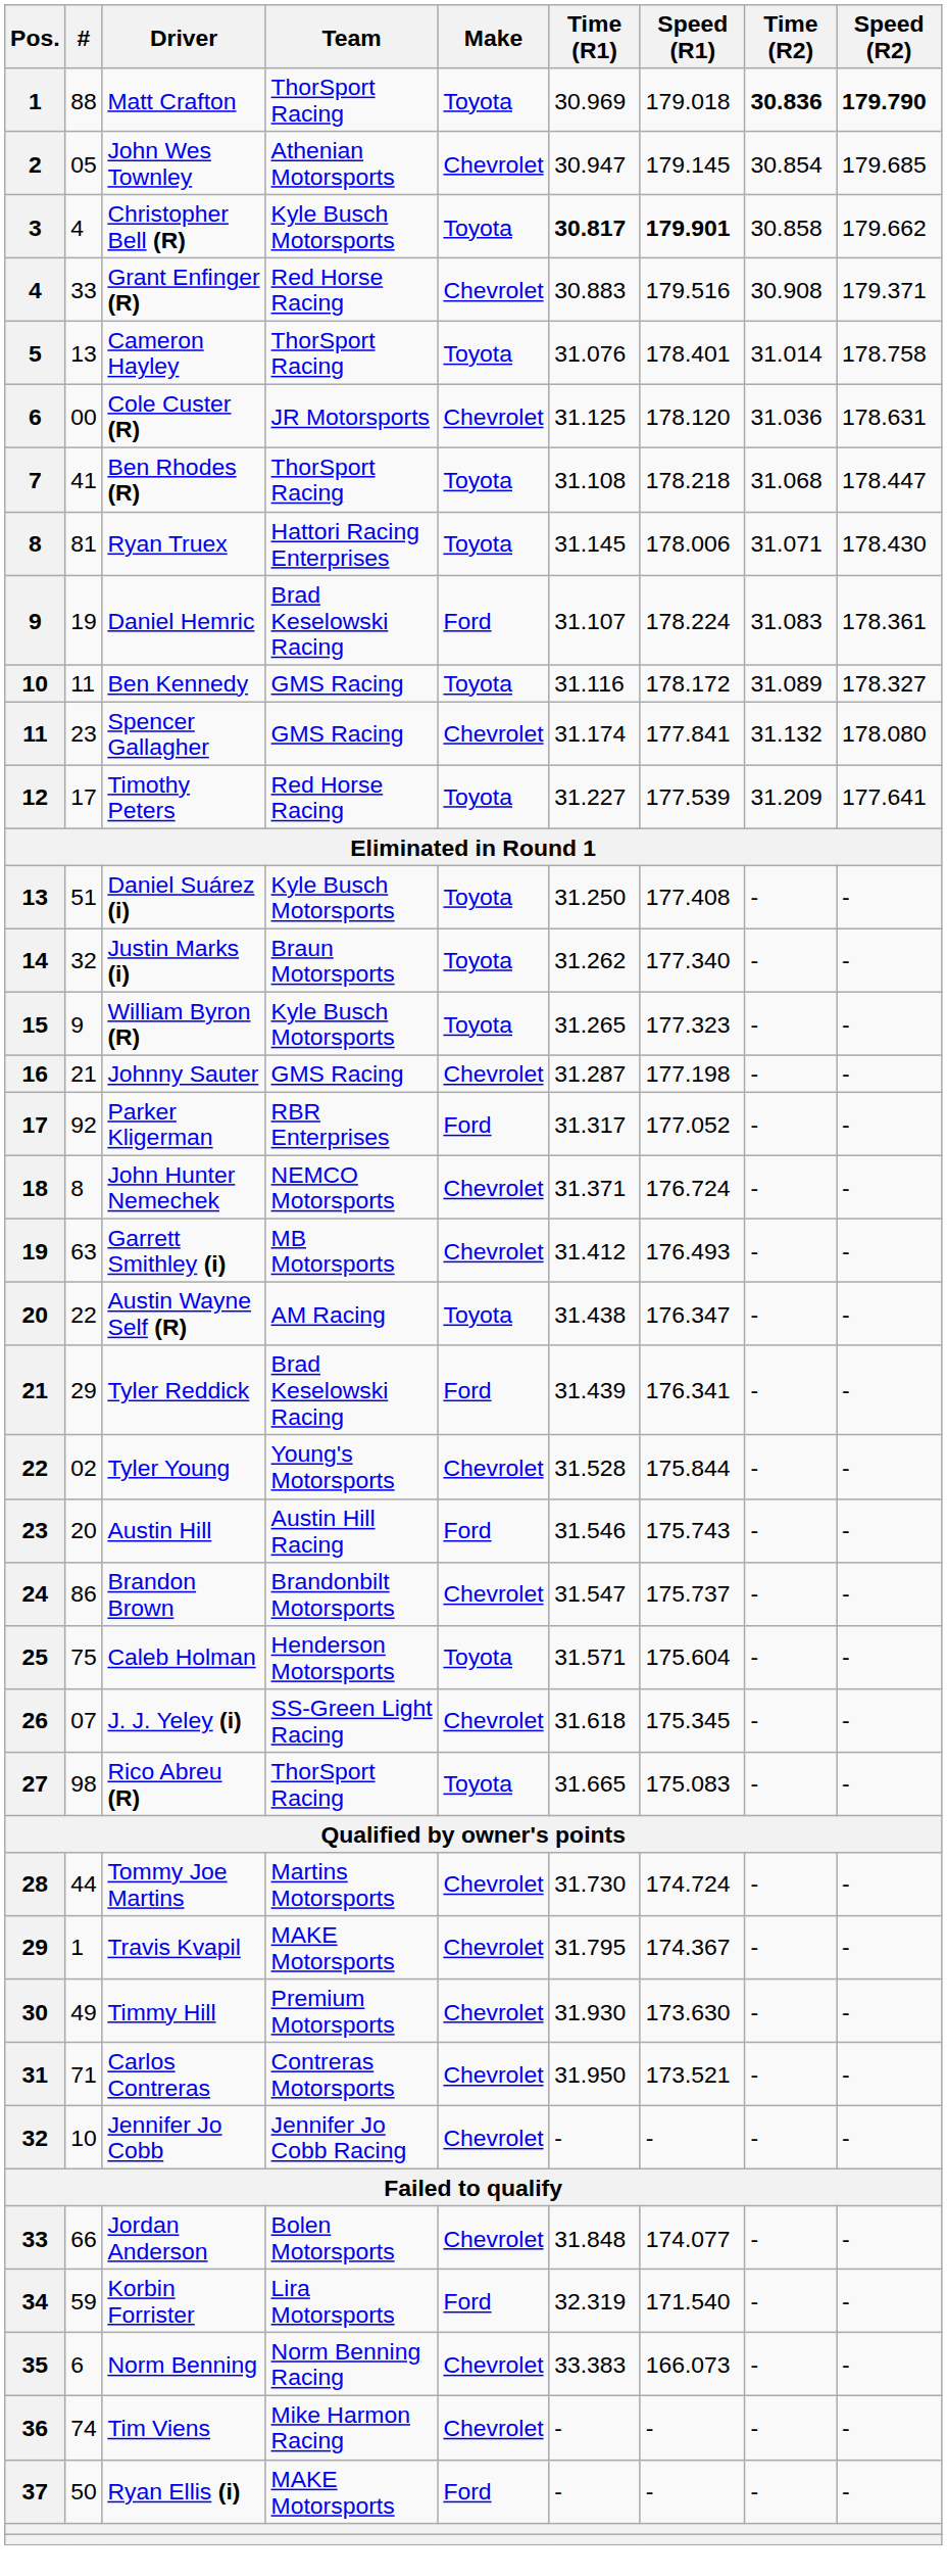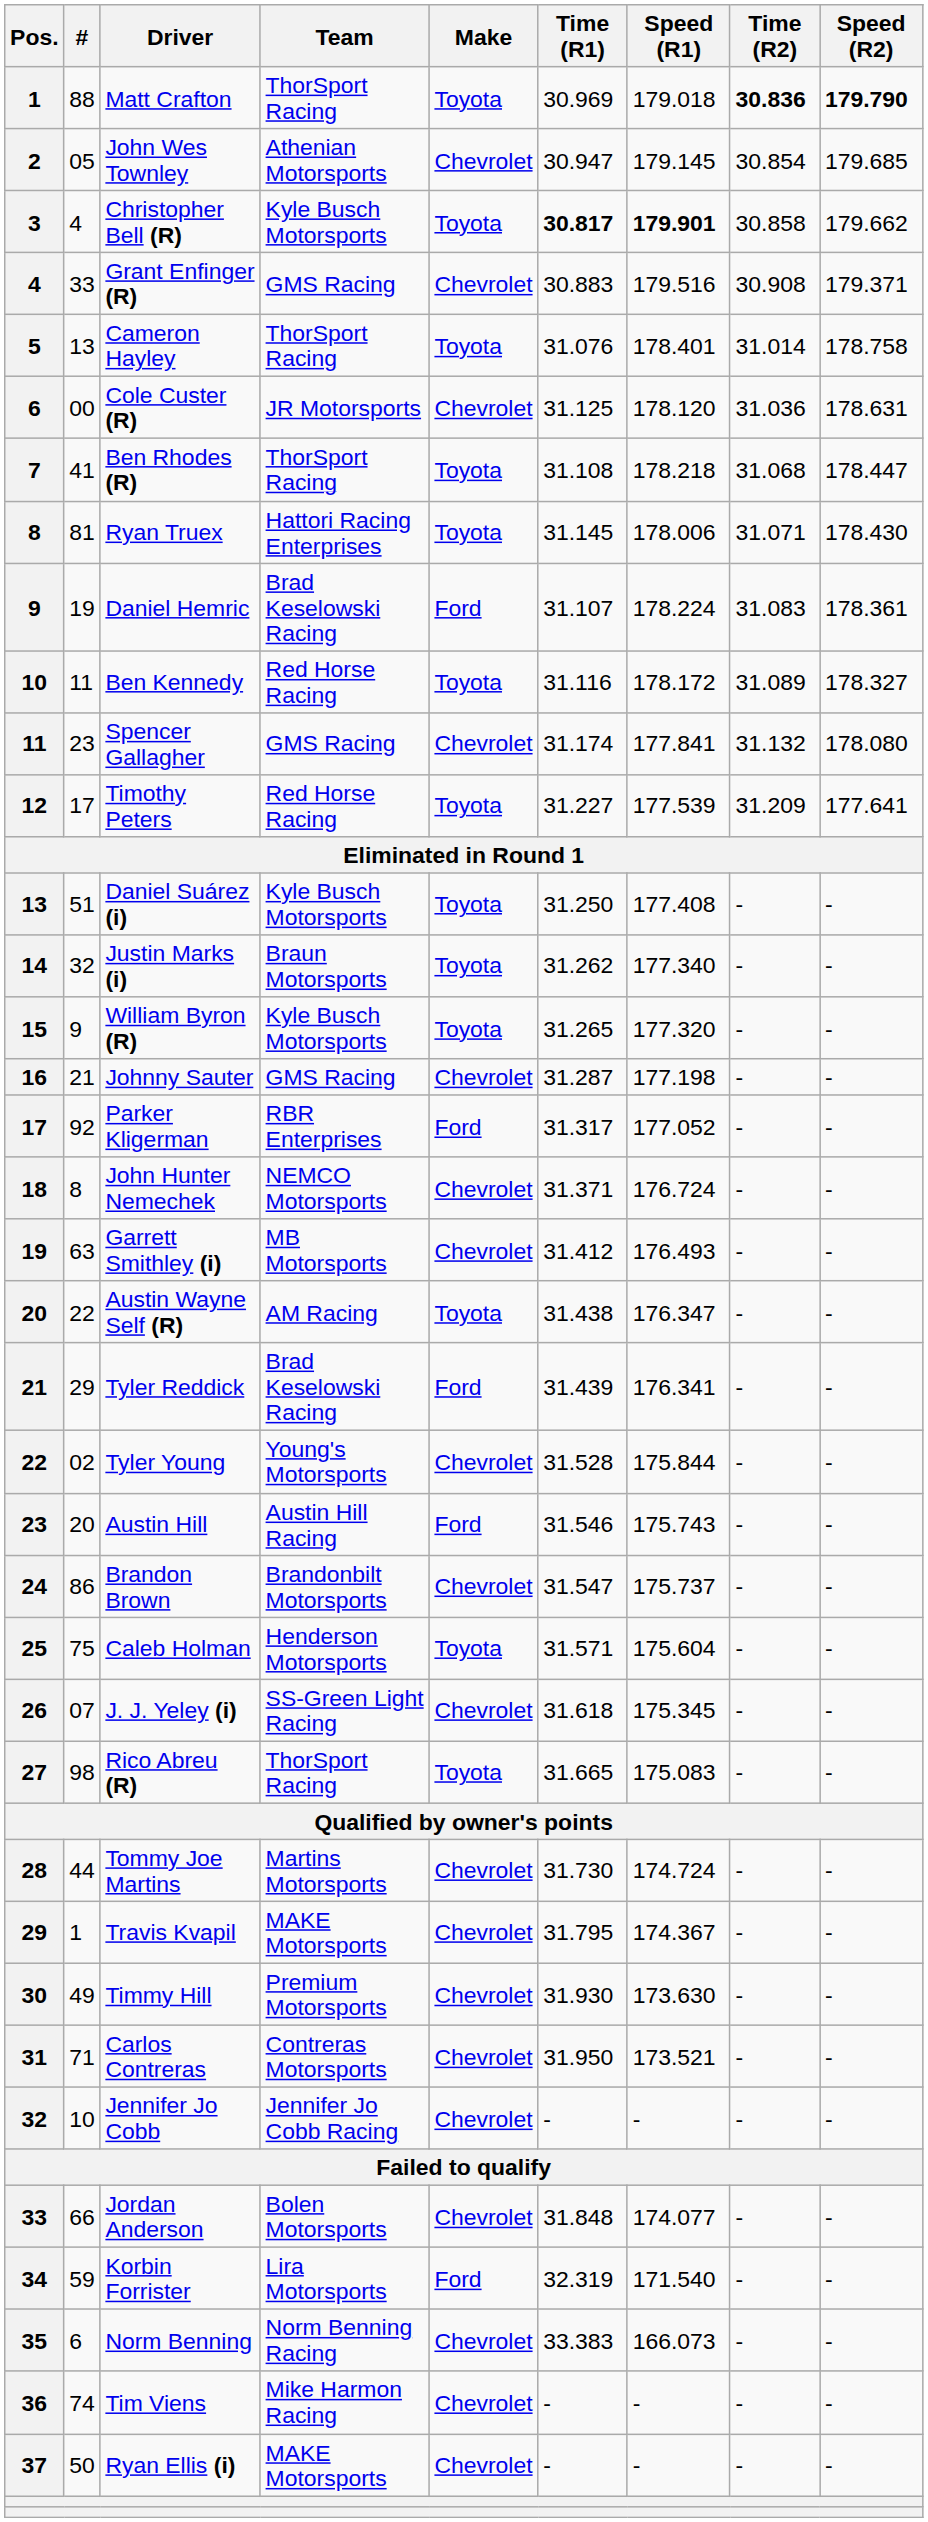Grant Enfinger (R) | Team: Red Horse Racing -> GMS Racing
Ben Kennedy | Team: GMS Racing -> Red Horse Racing
William Byron (R) | Speed (R1): 177.323 -> 177.320
Ryan Ellis (i) | Make: Ford -> Chevrolet
